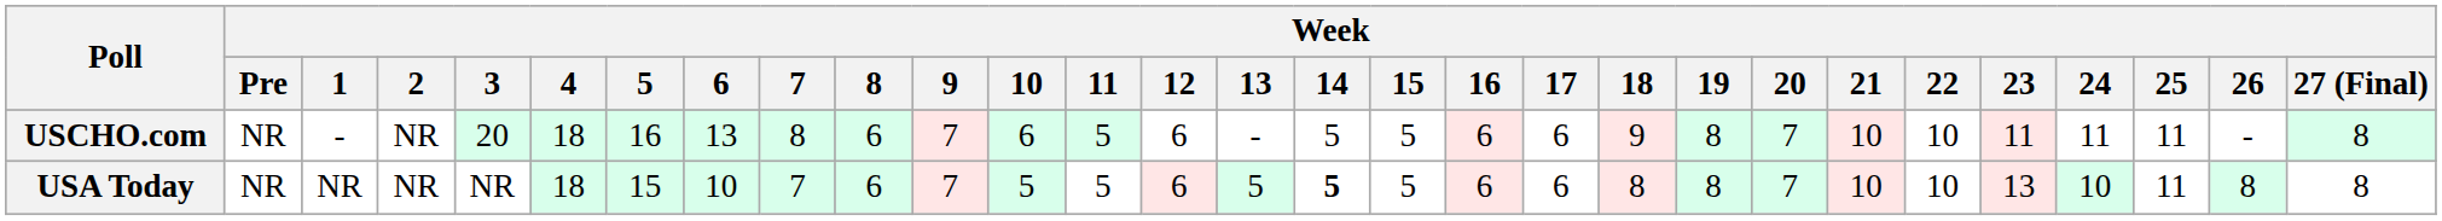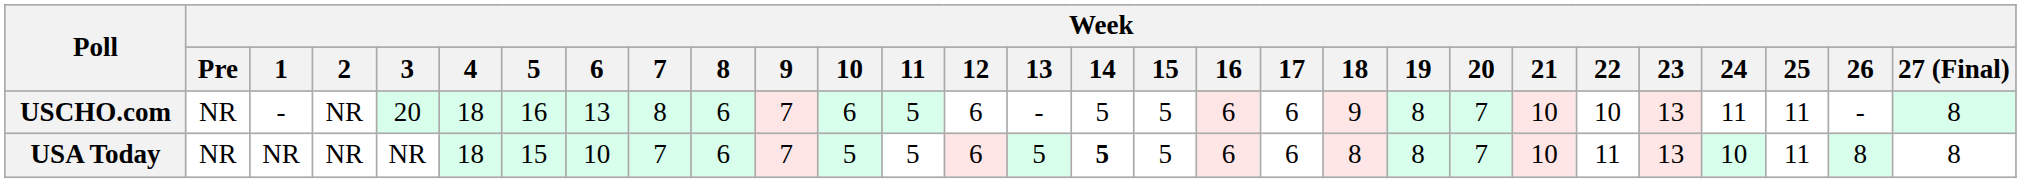USCHO.com | Week / 23: 11 -> 13
USA Today | Week / 22: 10 -> 11
